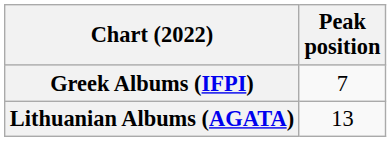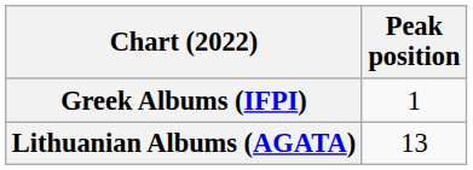Greek Albums (IFPI) | Peak position: 7 -> 1
